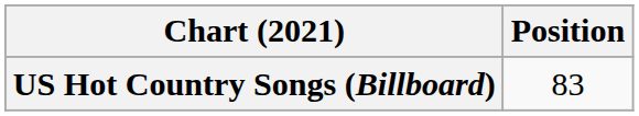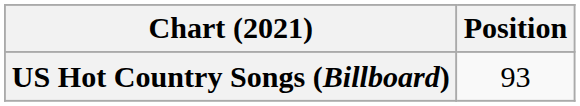US Hot Country Songs (Billboard) | Position: 83 -> 93
